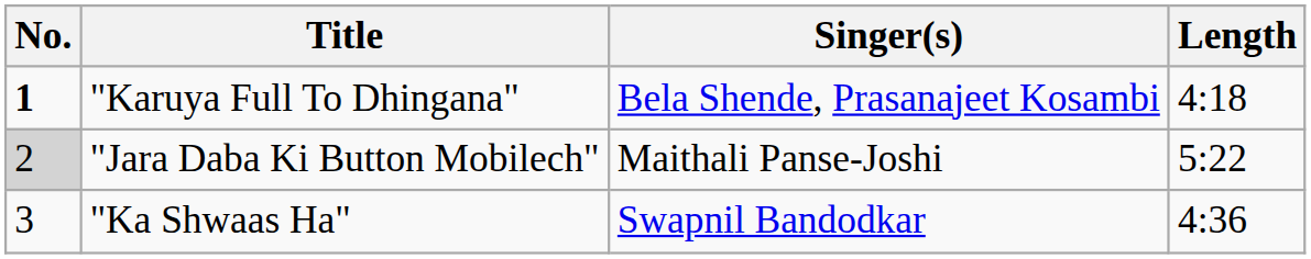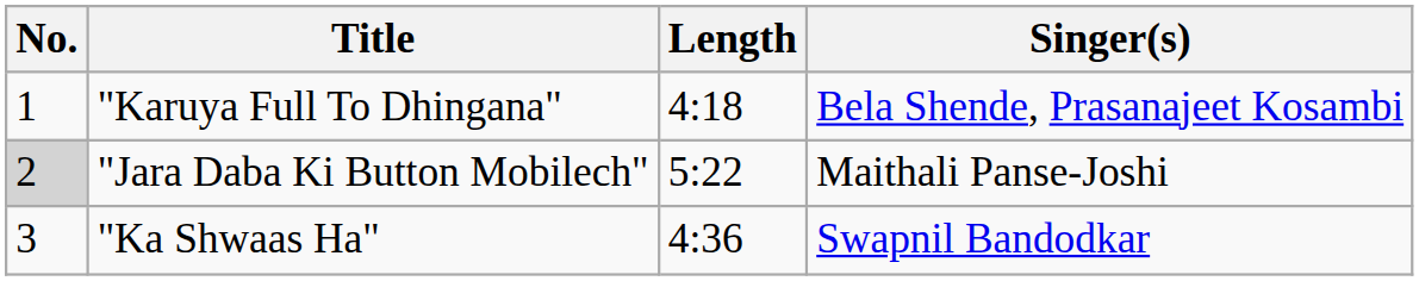columns swapped: Singer(s) <-> Length
"Karuya Full To Dhingana" | No.: bold -> normal
